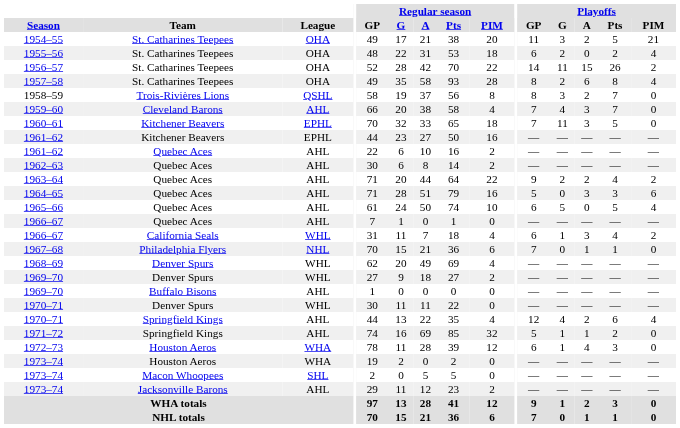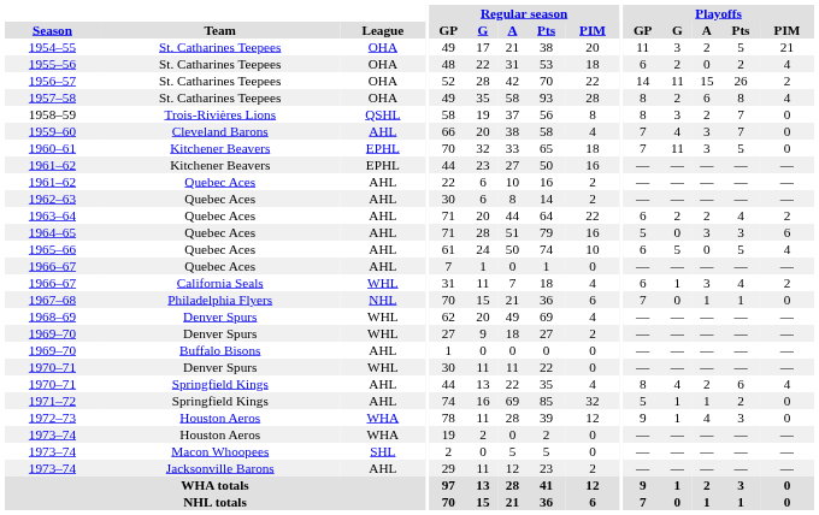1963–64 | Playoffs / GP: 9 -> 6
1970–71 / Springfield Kings | Playoffs / GP: 12 -> 8
1972–73 | Playoffs / GP: 6 -> 9
